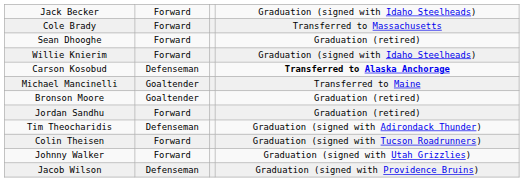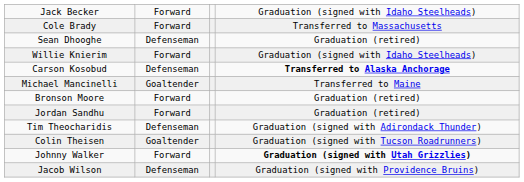Sean Dhooghe | column 2: Forward -> Defenseman
Bronson Moore | column 2: Goaltender -> Forward
Colin Theisen | column 2: Forward -> Goaltender
Johnny Walker | column 4: normal -> bold
